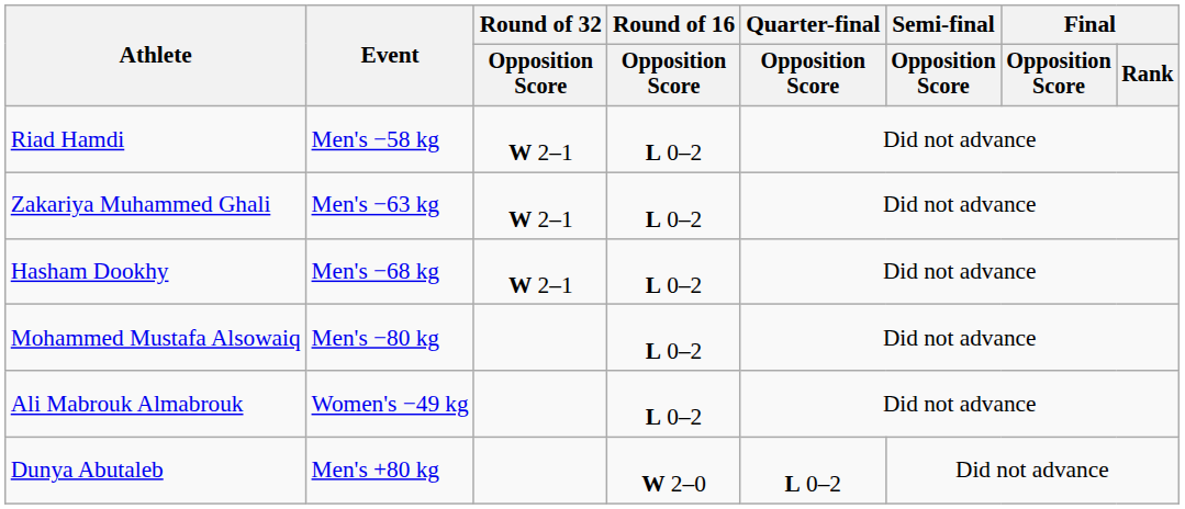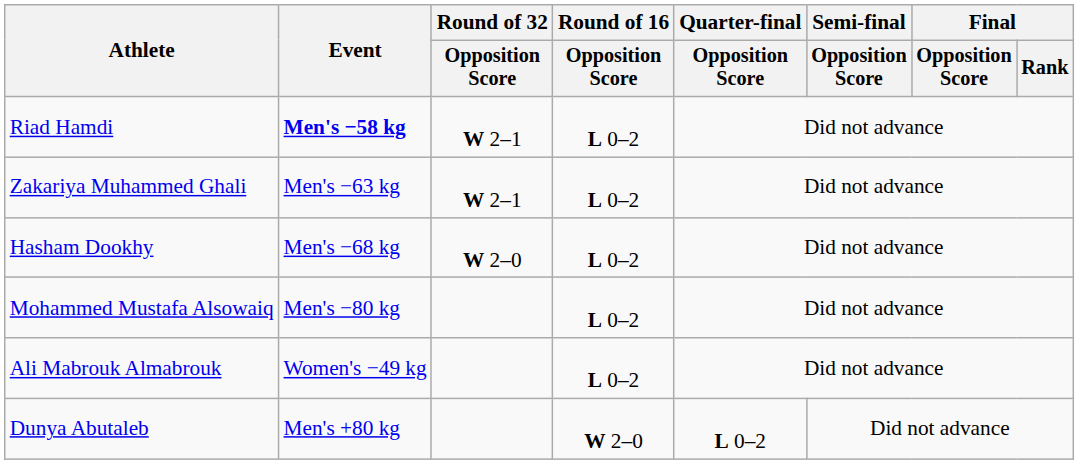Riad Hamdi | Event: normal -> bold
Hasham Dookhy | Round of 32 / Opposition Score: W 2–1 -> W 2–0
